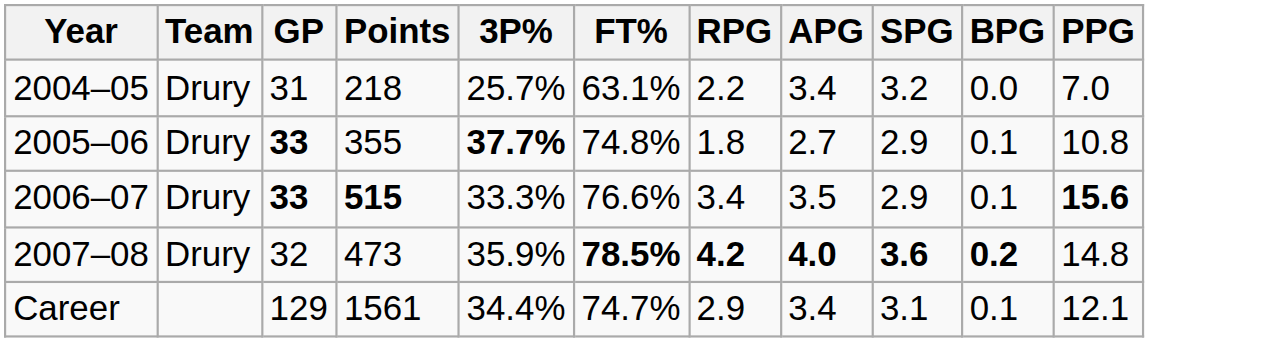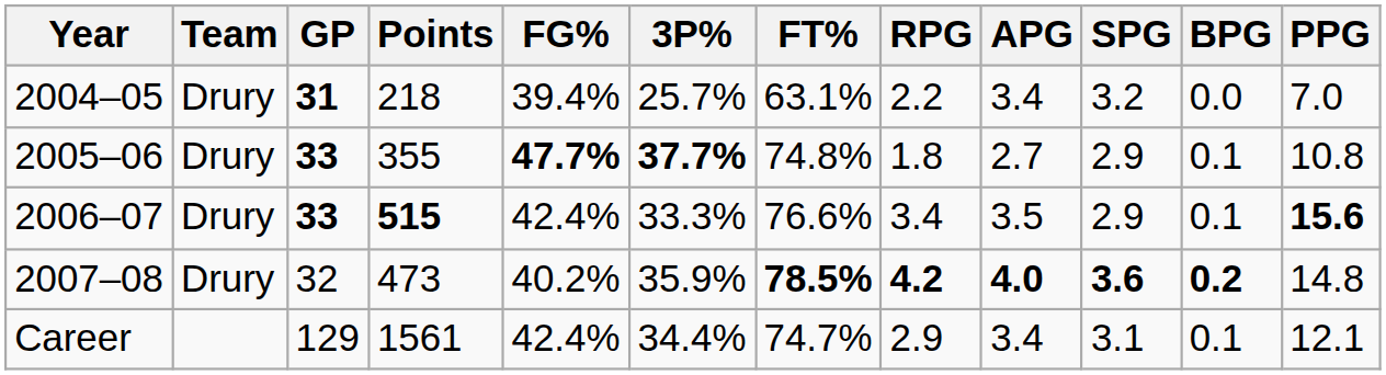+ column: FG% | 39.4% | 47.7% | 42.4% | 40.2% | 42.4%
2004–05 | GP: normal -> bold
